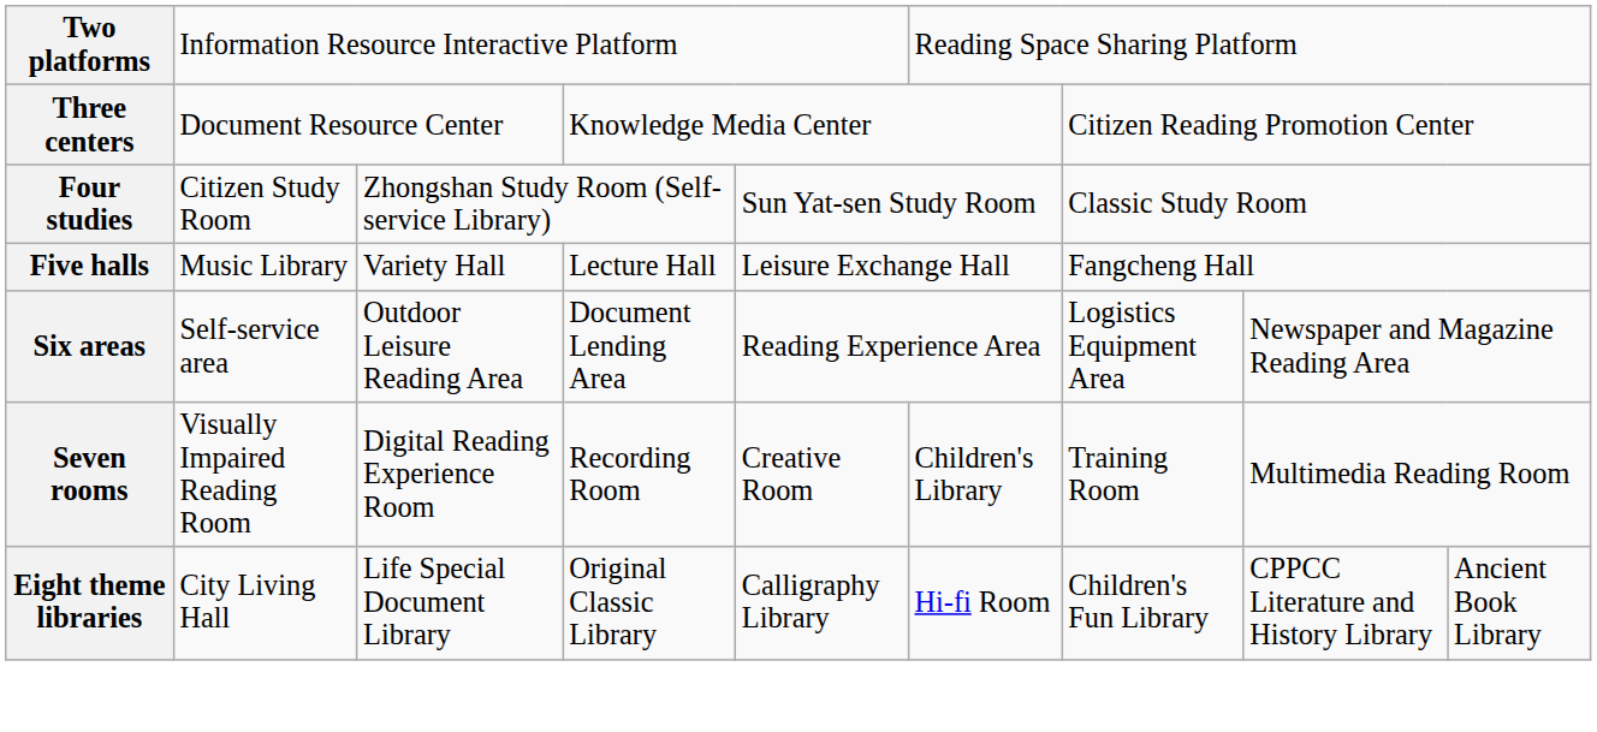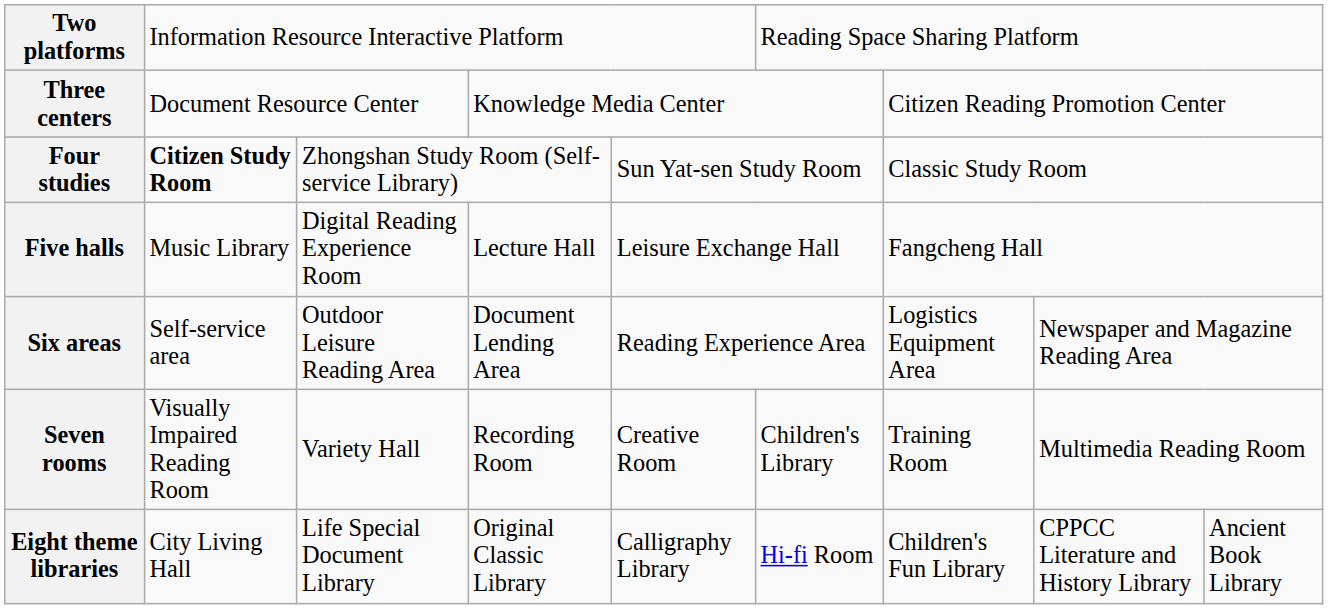Four studies | column 2: normal -> bold
Five halls | column 3: Variety Hall -> Digital Reading Experience Room
Seven rooms | column 3: Digital Reading Experience Room -> Variety Hall
